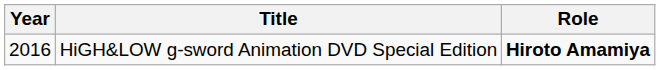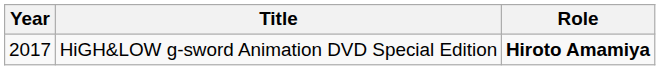HiGH&LOW g-sword Animation DVD Special Edition | Year: 2016 -> 2017
